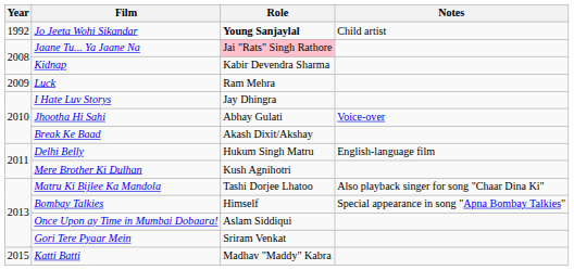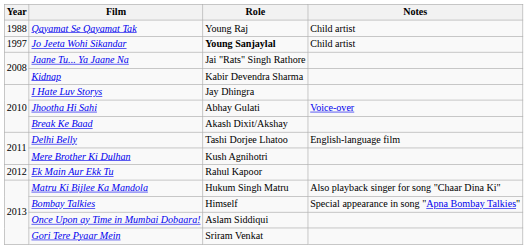+ row: 1988 | Qayamat Se Qayamat Tak | Young Raj | Child artist
Jo Jeeta Wohi Sikandar | Year: 1992 -> 1997
Jaane Tu... Ya Jaane Na | Role: pink background -> no background
- row: 2009 | Luck | Ram Mehra
Delhi Belly | Role: Hukum Singh Matru -> Tashi Dorjee Lhatoo
+ row: 2012 | Ek Main Aur Ekk Tu | Rahul Kapoor
Matru Ki Bijlee Ka Mandola | Role: Tashi Dorjee Lhatoo -> Hukum Singh Matru
- row: 2015 | Katti Batti | Madhav "Maddy" Kabra
